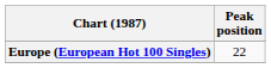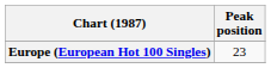Europe (European Hot 100 Singles) | Peak position: 22 -> 23
